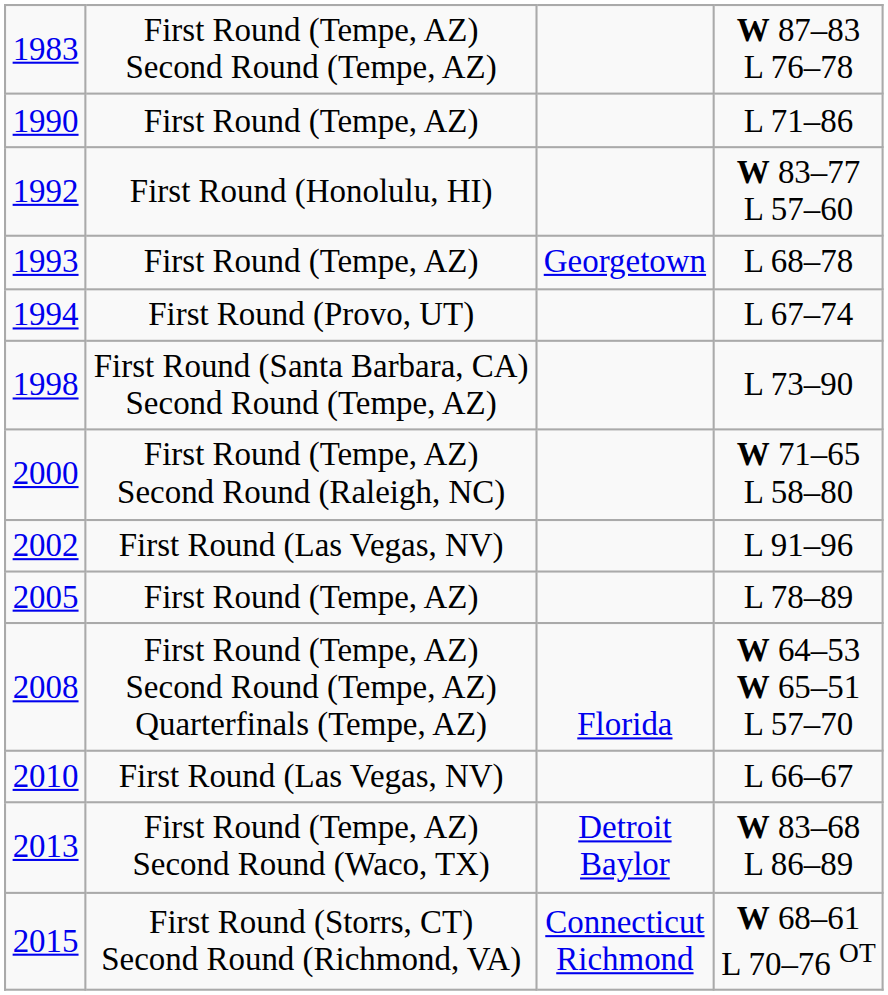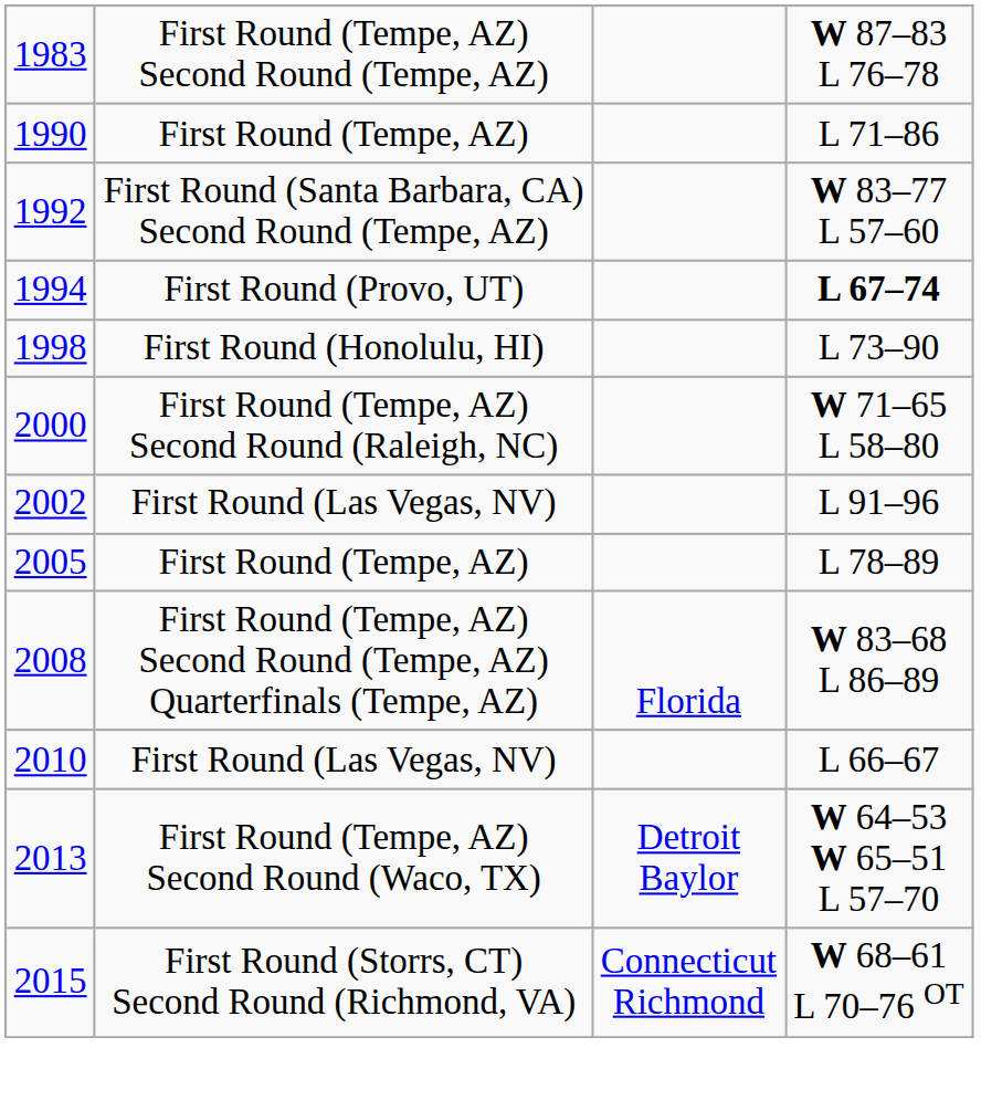1992 | column 2: First Round (Honolulu, HI) -> First Round (Santa Barbara, CA) Second Round (Tempe, AZ)
- row: 1993 | First Round (Tempe, AZ) | Georgetown | L 68–78
1994 | column 4: normal -> bold
1998 | column 2: First Round (Santa Barbara, CA) Second Round (Tempe, AZ) -> First Round (Honolulu, HI)
2008 | column 4: W 64–53 W 65–51 L 57–70 -> W 83–68 L 86–89
2013 | column 4: W 83–68 L 86–89 -> W 64–53 W 65–51 L 57–70
